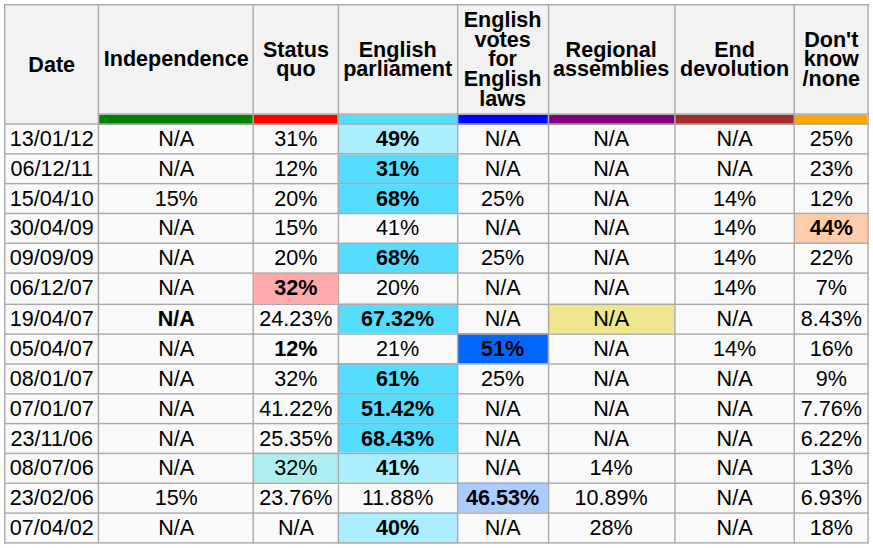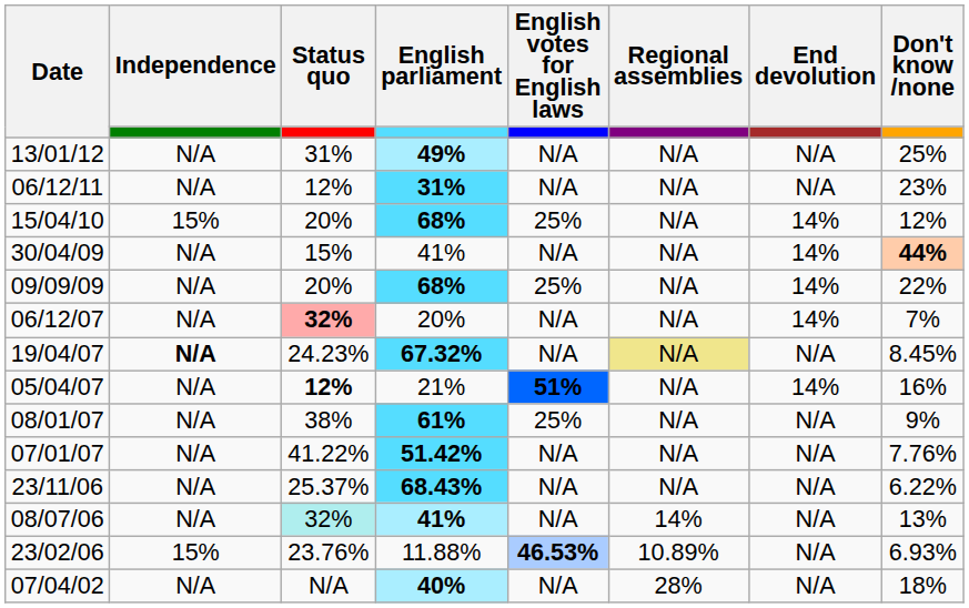19/04/07 | Don't know /none: 8.43% -> 8.45%
08/01/07 | Status quo: 32% -> 38%
23/11/06 | Status quo: 25.35% -> 25.37%
